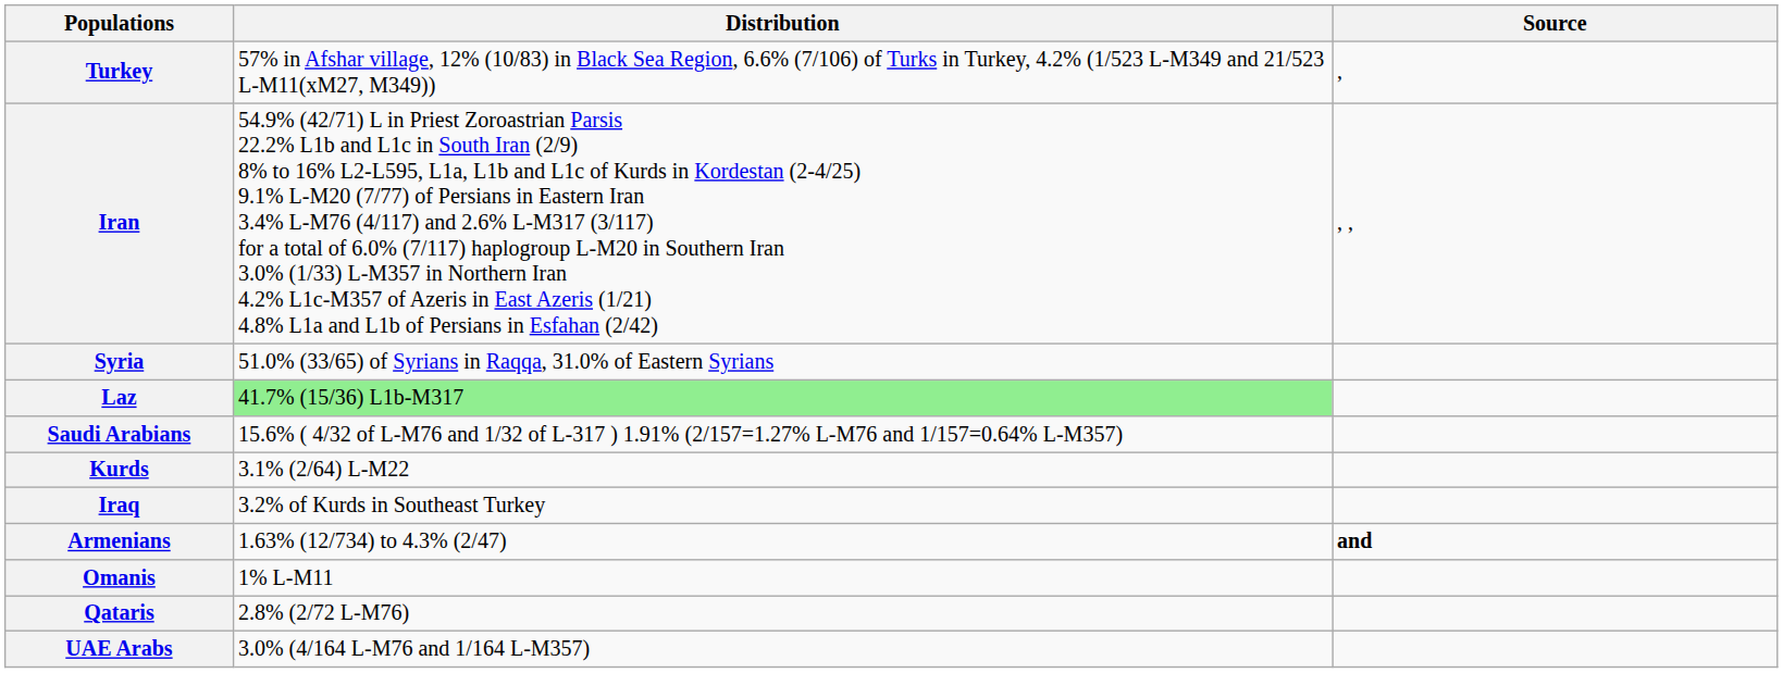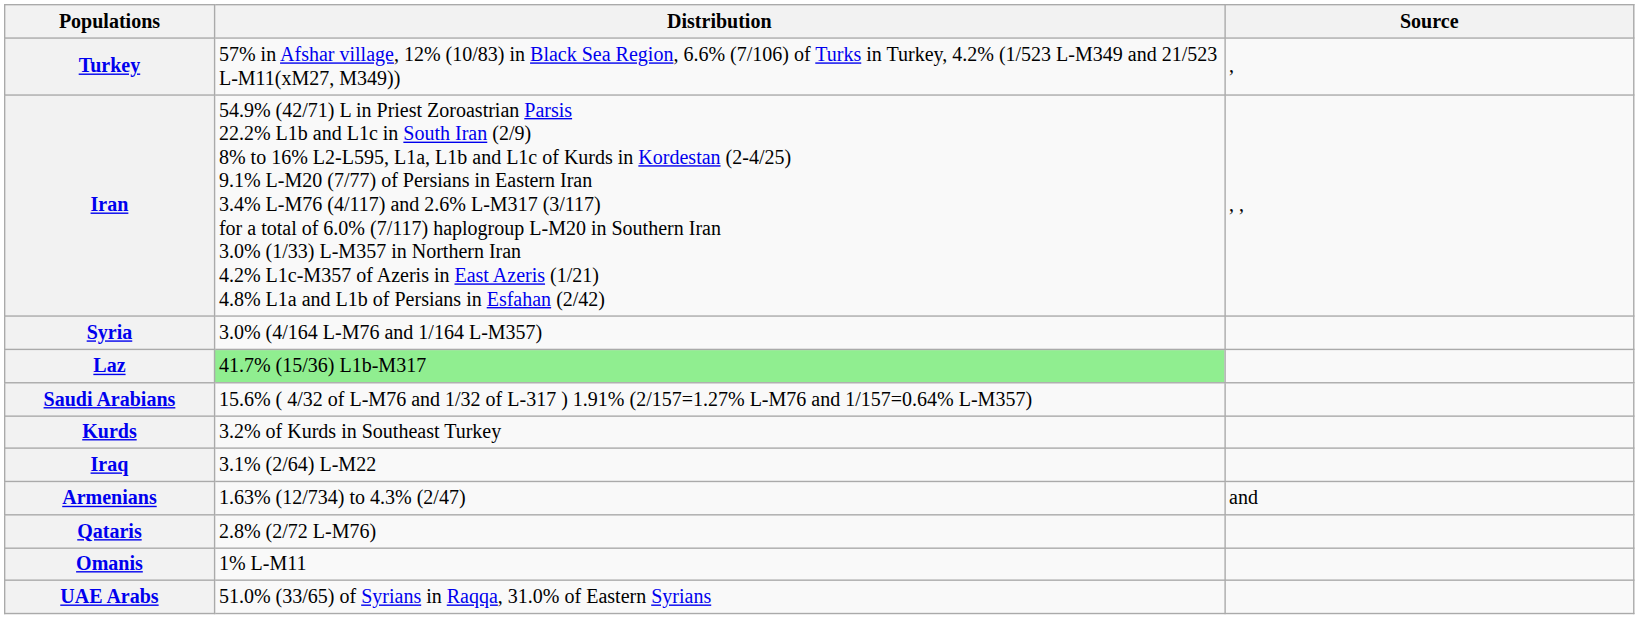Syria | Distribution: 51.0% (33/65) of Syrians in Raqqa, 31.0% of Eastern Syrians -> 3.0% (4/164 L-M76 and 1/164 L-M357)
Kurds | Distribution: 3.1% (2/64) L-M22 -> 3.2% of Kurds in Southeast Turkey
Iraq | Distribution: 3.2% of Kurds in Southeast Turkey -> 3.1% (2/64) L-M22
Armenians | Source: bold -> normal
rows swapped: Omanis <-> Qataris
UAE Arabs | Distribution: 3.0% (4/164 L-M76 and 1/164 L-M357) -> 51.0% (33/65) of Syrians in Raqqa, 31.0% of Eastern Syrians
